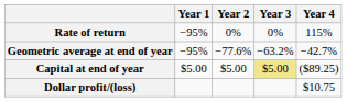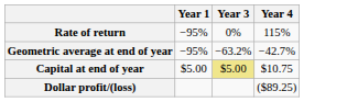- column: Year 2 | 0% | −77.6% | $5.00
Capital at end of year | Year 4: ($89.25) -> $10.75
Dollar profit/(loss) | Year 4: $10.75 -> ($89.25)
